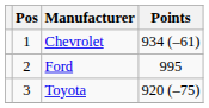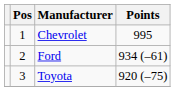Chevrolet | Points: 934 (–61) -> 995
Ford | Points: 995 -> 934 (–61)
